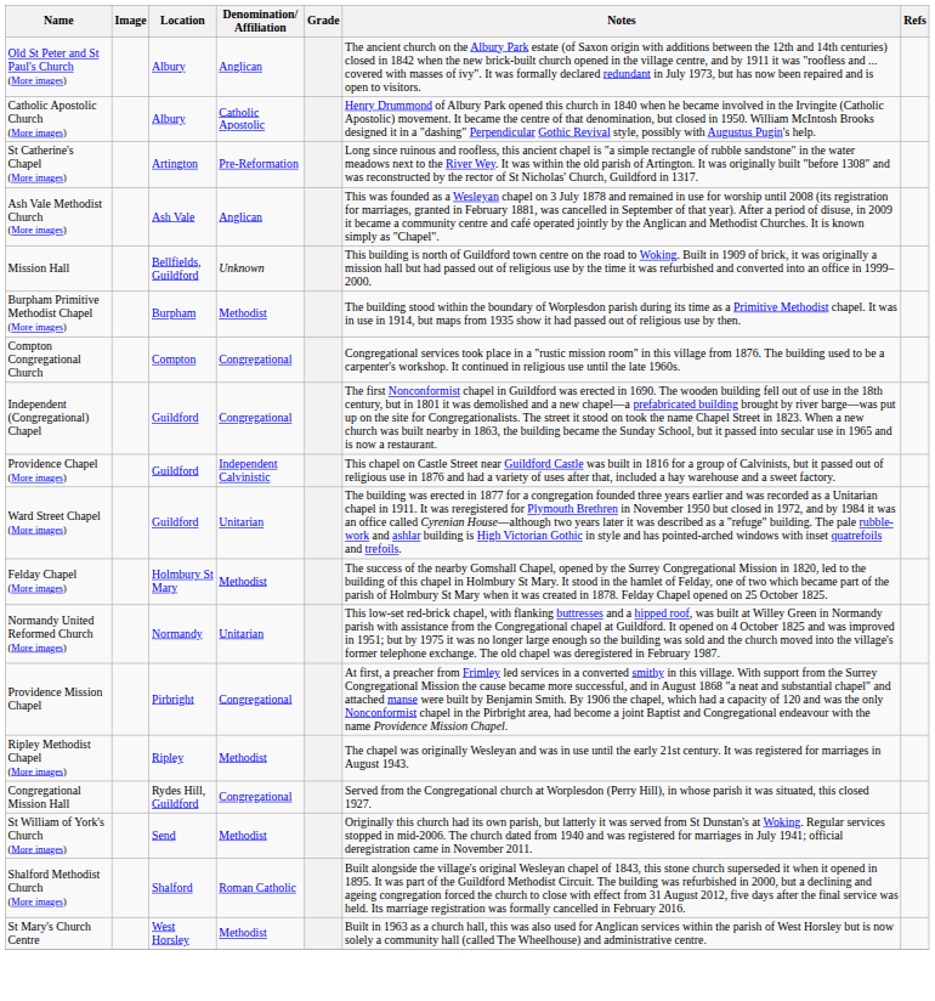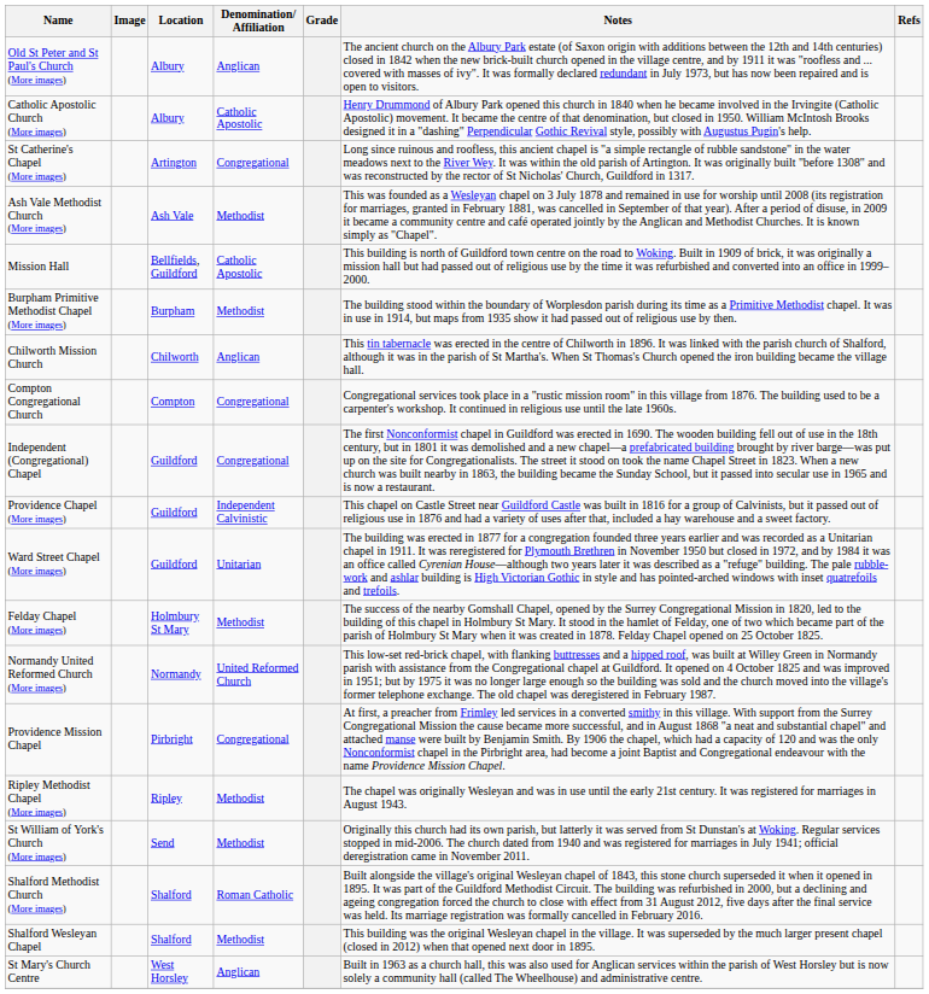St Catherine's Chapel (More images) | Denomination/ Affiliation: Pre-Reformation -> Congregational
Ash Vale Methodist Church (More images) | Denomination/ Affiliation: Anglican -> Methodist
Mission Hall | Denomination/ Affiliation: Unknown -> Catholic Apostolic
+ row: Chilworth Mission Church | Chilworth | Anglican | This tin tabernacle was erected in the centre of Chilworth in 1896. It was linked with the parish church of Shalford, although it was in the parish of St Martha's. When St Thomas's Church opened the iron building became the village hall.
Normandy United Reformed Church (More images) | Denomination/ Affiliation: Unitarian -> United Reformed Church
- row: Congregational Mission Hall | Rydes Hill, Guildford | Congregational | Served from the Congregational church at Worplesdon (Perry Hill), in whose parish it was situated, this closed 1927.
+ row: Shalford Wesleyan Chapel | Shalford | Methodist | This building was the original Wesleyan chapel in the village. It was superseded by the much larger present chapel (closed in 2012) when that opened next door in 1895.
St Mary's Church Centre | Denomination/ Affiliation: Methodist -> Anglican
